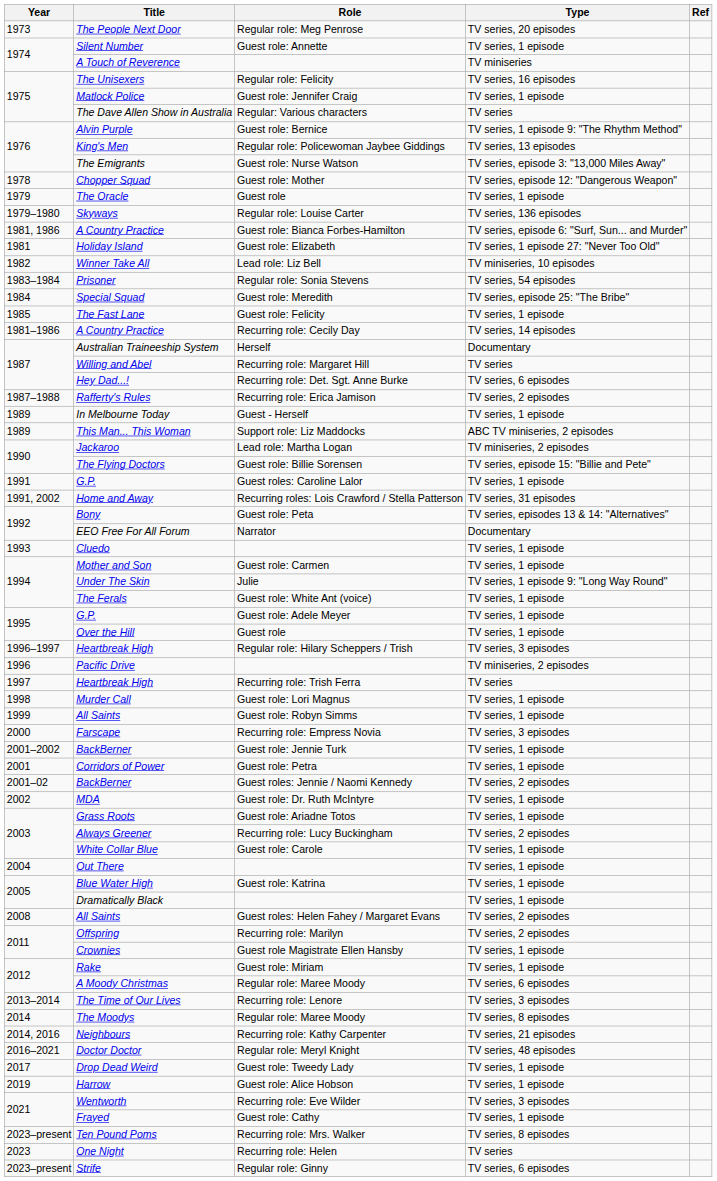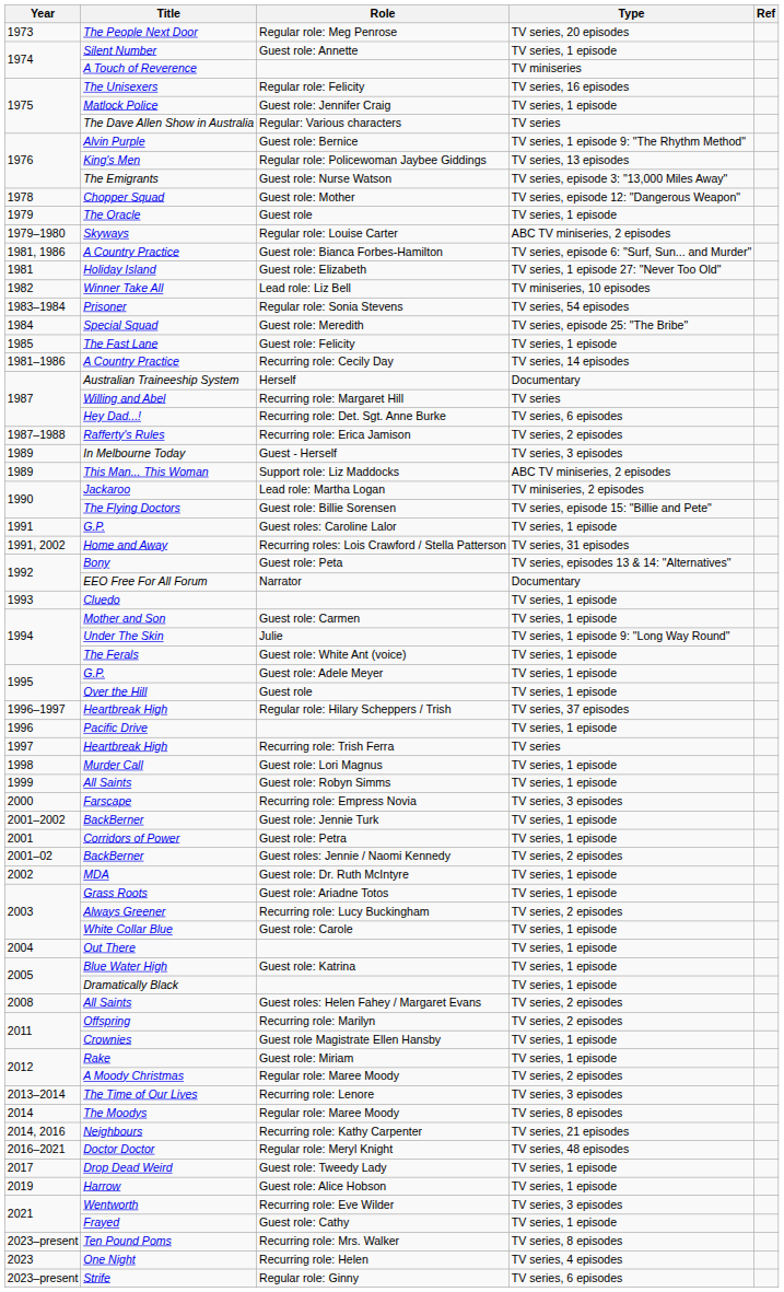Skyways | Type: TV series, 136 episodes -> ABC TV miniseries, 2 episodes
In Melbourne Today | Type: TV series, 1 episode -> TV series, 3 episodes
Heartbreak High / Regular role: Hilary Scheppers / Trish | Type: TV series, 3 episodes -> TV series, 37 episodes
Pacific Drive | Type: TV miniseries, 2 episodes -> TV series, 1 episode
A Moody Christmas | Type: TV series, 6 episodes -> TV series, 2 episodes
One Night | Type: TV series -> TV series, 4 episodes
